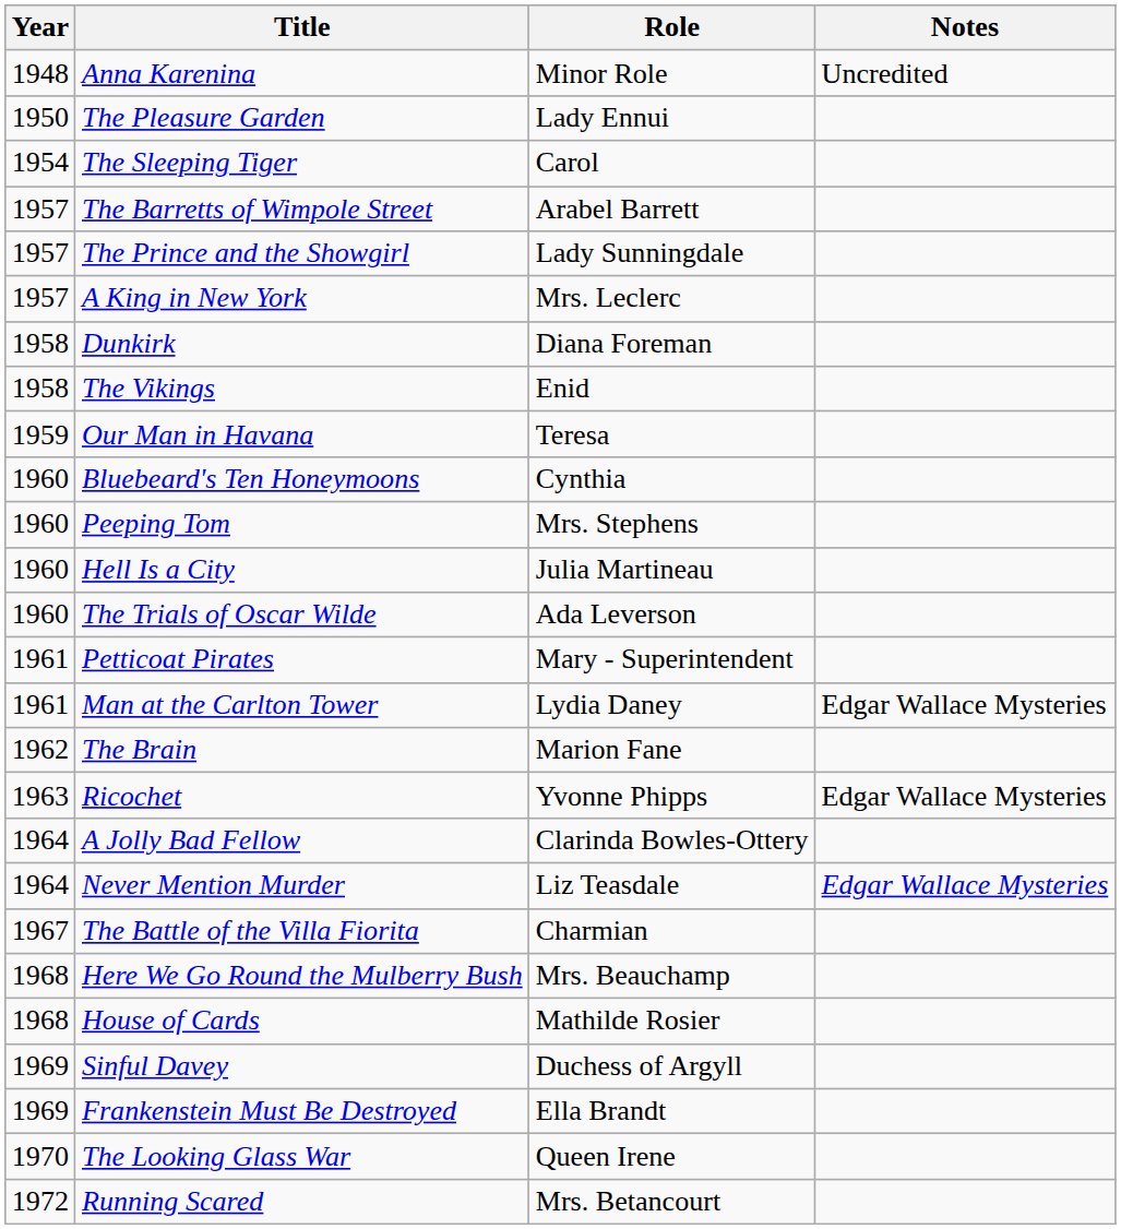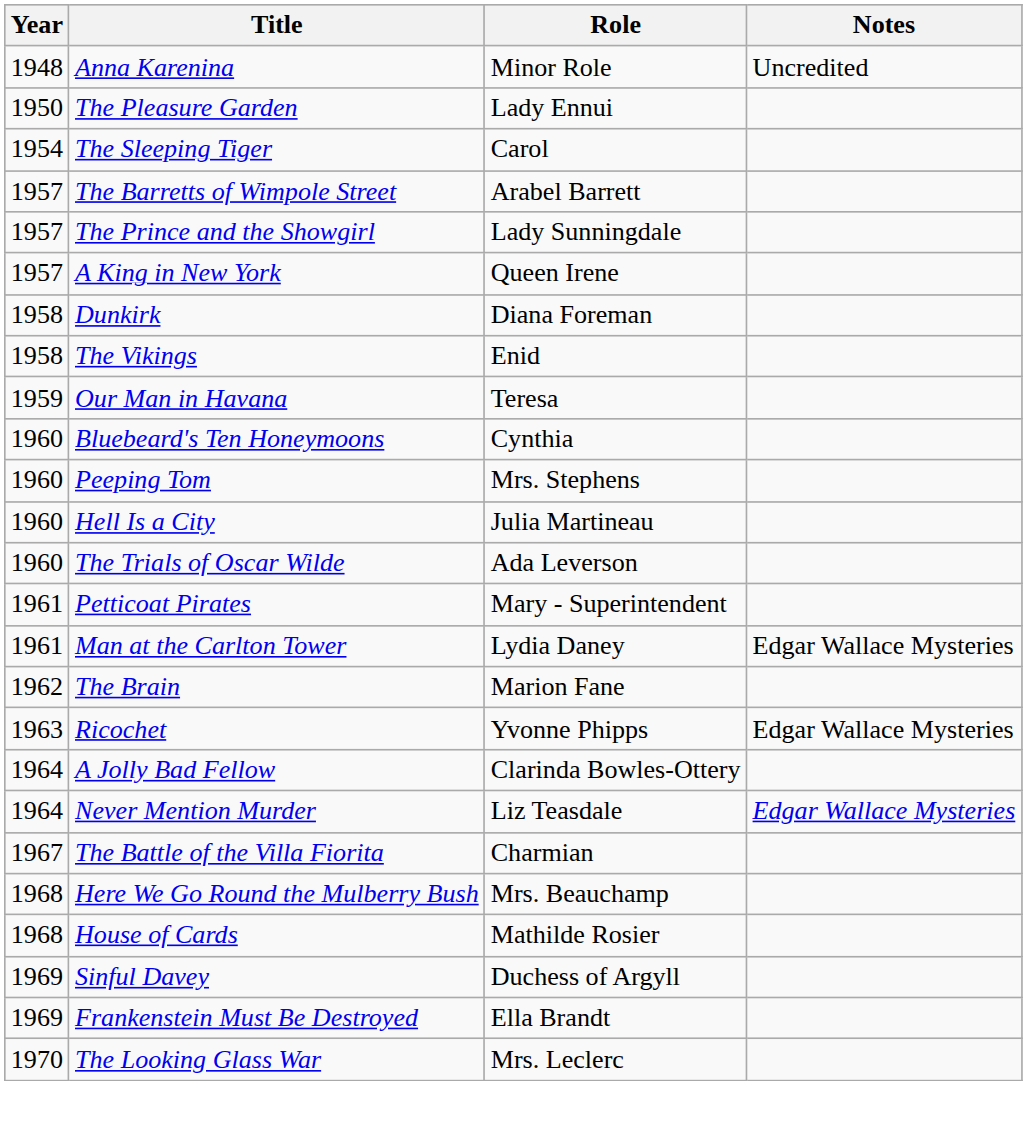A King in New York | Role: Mrs. Leclerc -> Queen Irene
The Looking Glass War | Role: Queen Irene -> Mrs. Leclerc
- row: 1972 | Running Scared | Mrs. Betancourt
